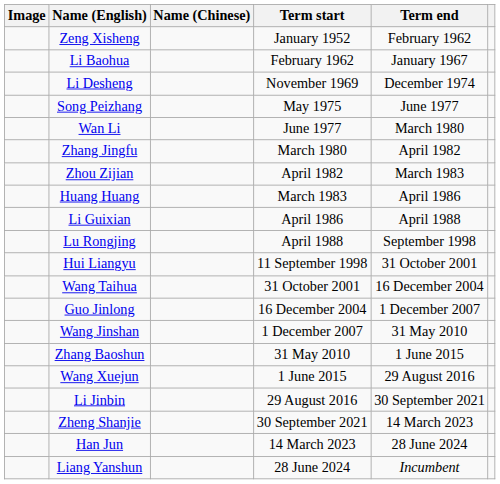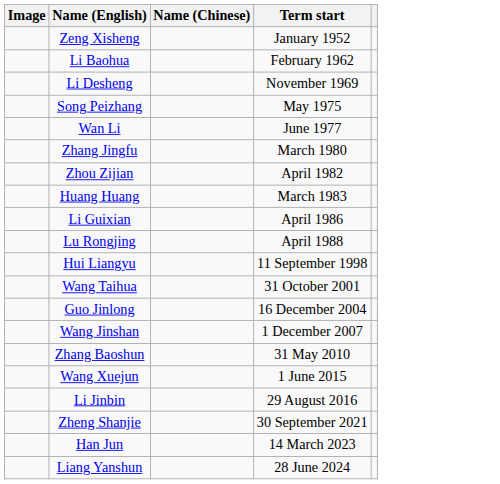- column: Term end | February 1962 | January 1967 | December 1974 | June 1977 | March 1980 | April 1982 | March 1983 | April 1986 | April 1988 | September 1998 | 31 October 2001 | 16 December 2004 | 1 December 2007 | 31 May 2010 | 1 June 2015 | 29 August 2016 | 30 September 2021 | 14 March 2023 | 28 June 2024 | Incumbent
